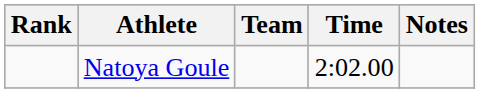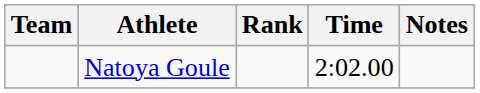columns swapped: Rank <-> Team
